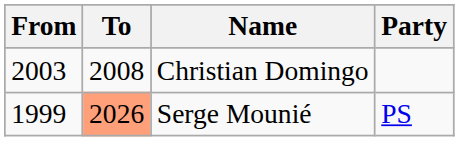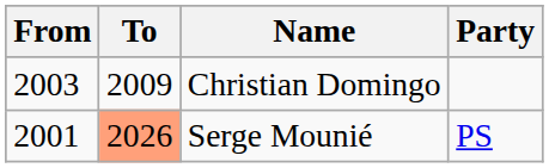Christian Domingo | To: 2008 -> 2009
Serge Mounié | From: 1999 -> 2001
